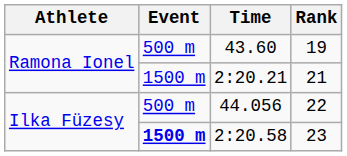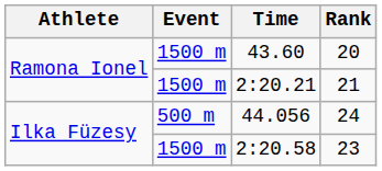43.60 | Event: 500 m -> 1500 m
43.60 | Rank: 19 -> 20
44.056 | Rank: 22 -> 24
2:20.58 | Event: bold -> normal
